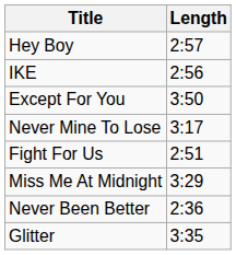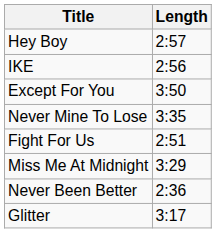Never Mine To Lose | Length: 3:17 -> 3:35
Glitter | Length: 3:35 -> 3:17
